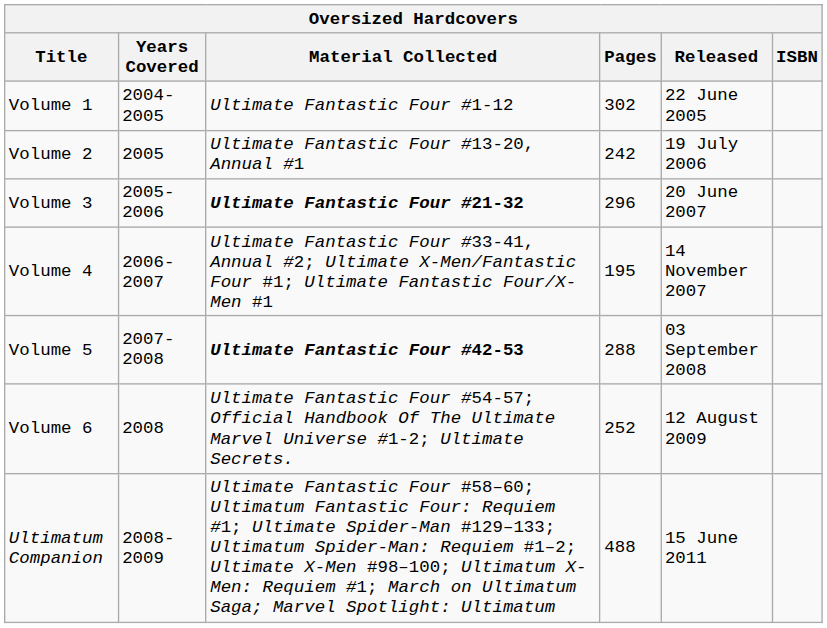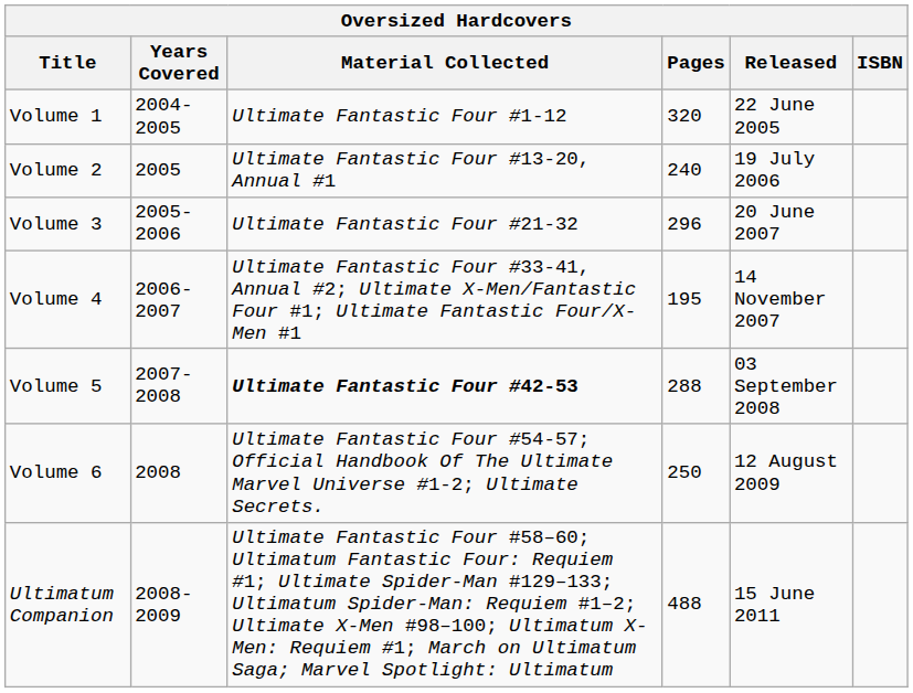Volume 1 | Pages: 302 -> 320
Volume 2 | Pages: 242 -> 240
Volume 3 | Material Collected: bold -> normal
Volume 6 | Pages: 252 -> 250
